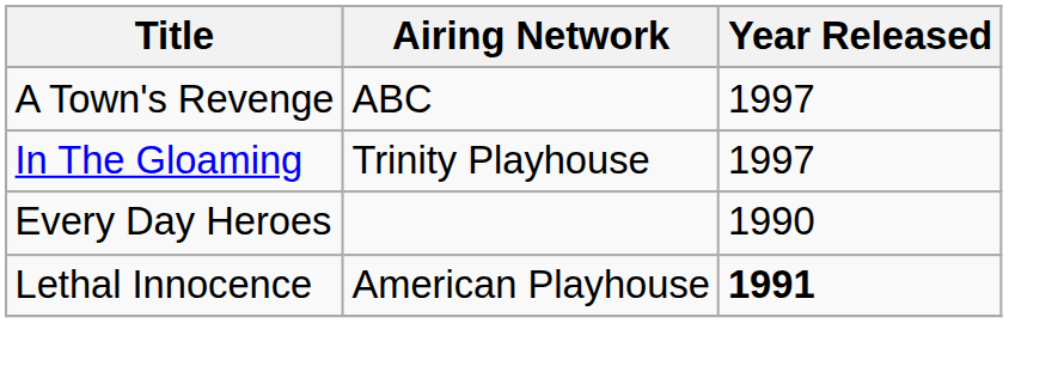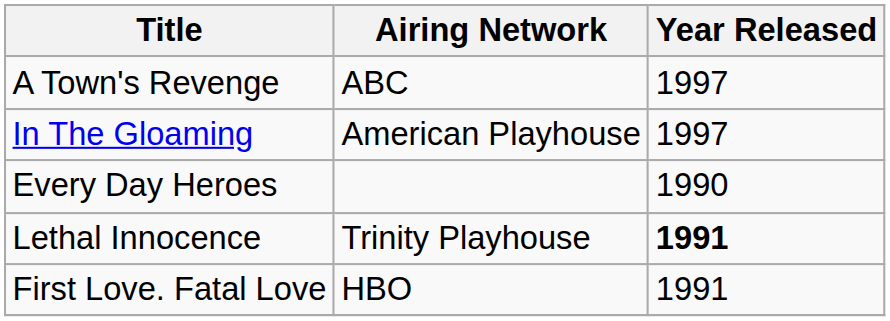In The Gloaming | Airing Network: Trinity Playhouse -> American Playhouse
Lethal Innocence | Airing Network: American Playhouse -> Trinity Playhouse
+ row: First Love. Fatal Love | HBO | 1991
